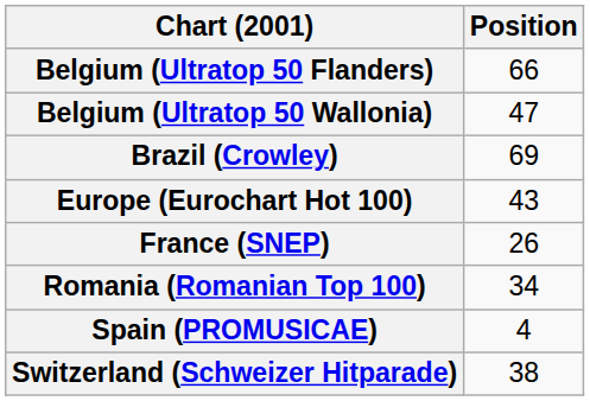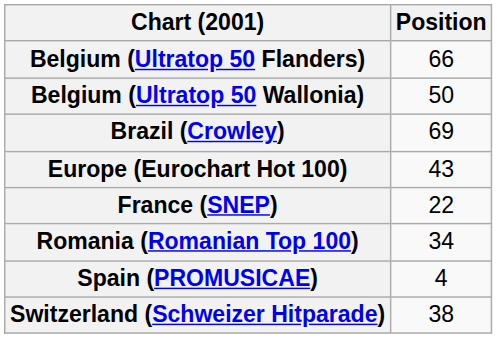Belgium (Ultratop 50 Wallonia) | Position: 47 -> 50
France (SNEP) | Position: 26 -> 22
